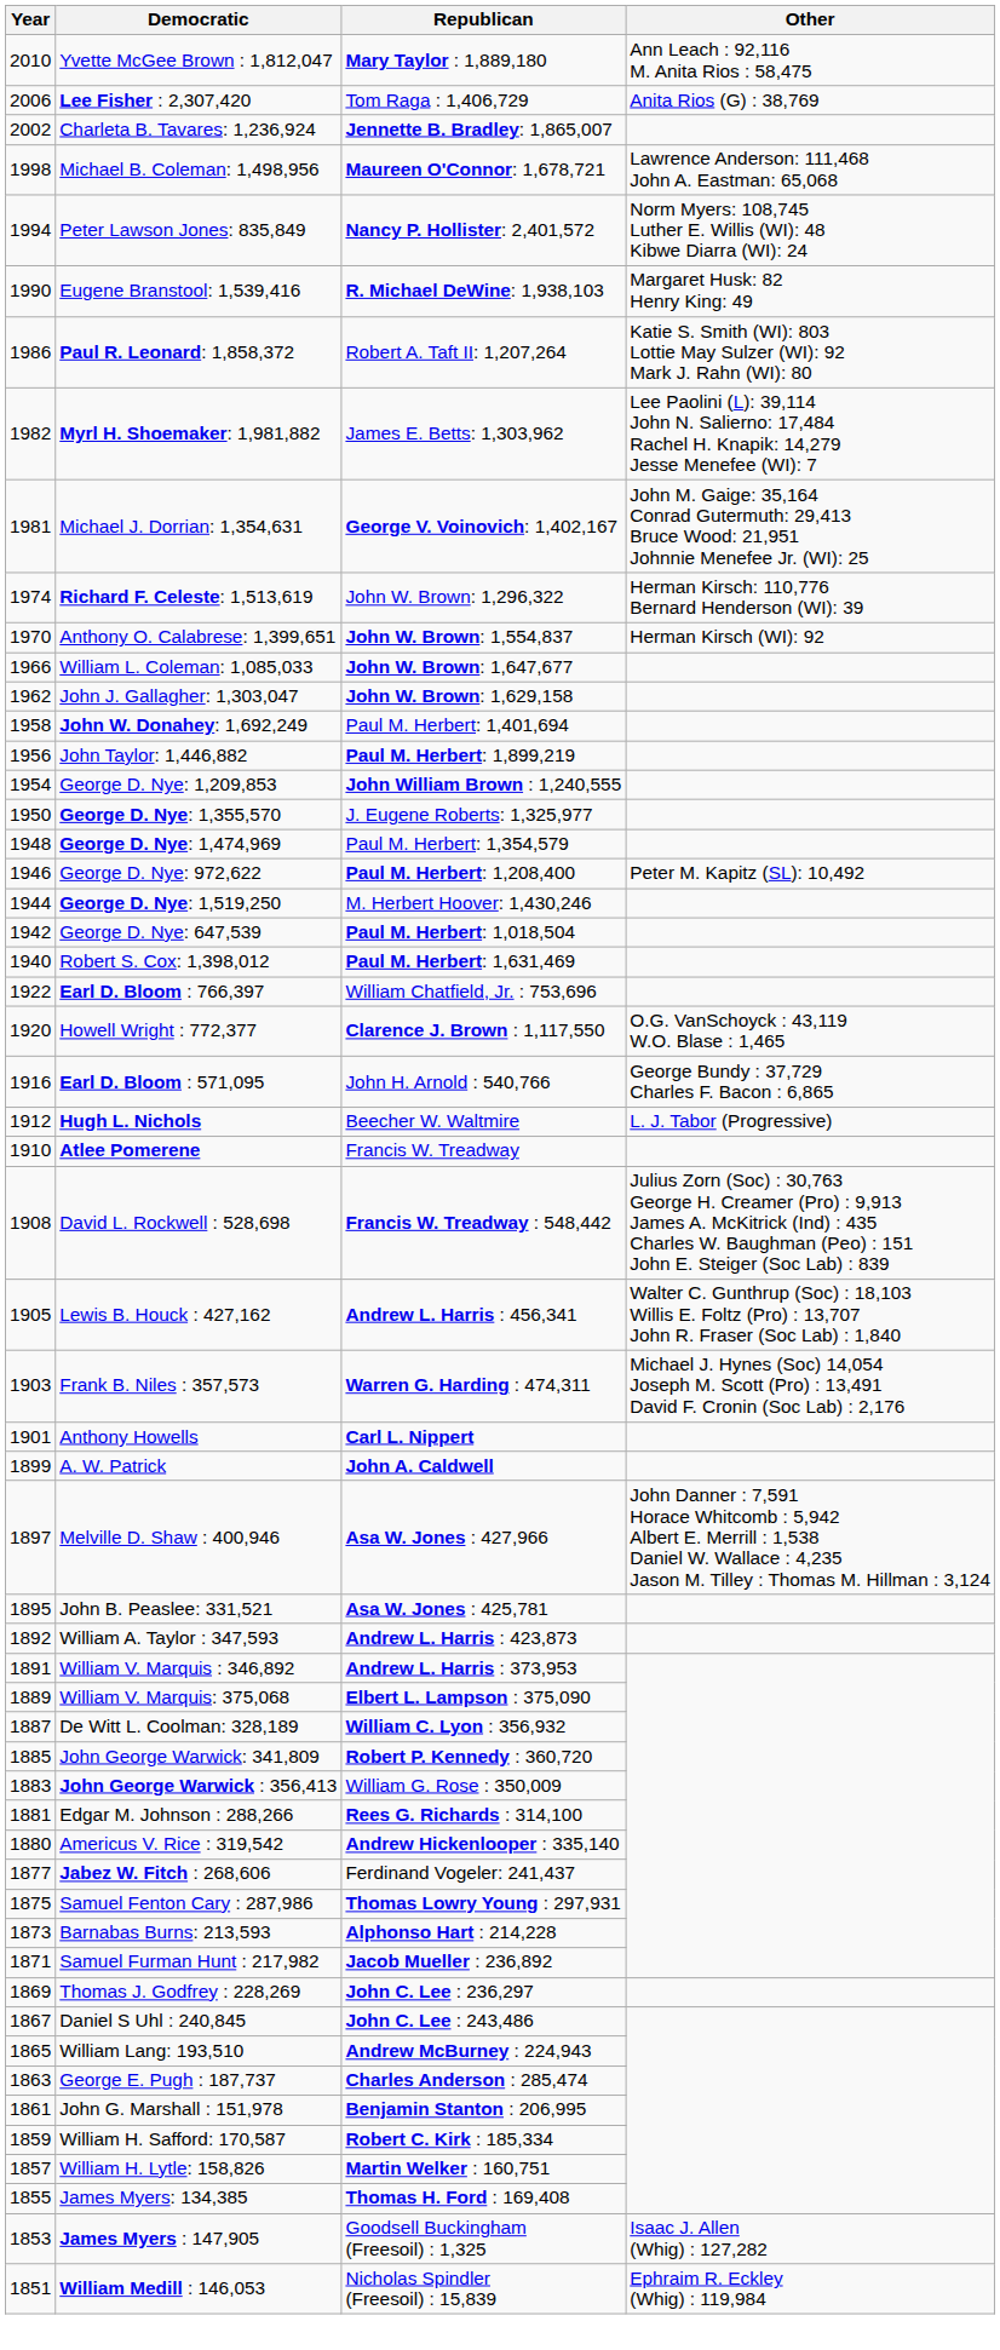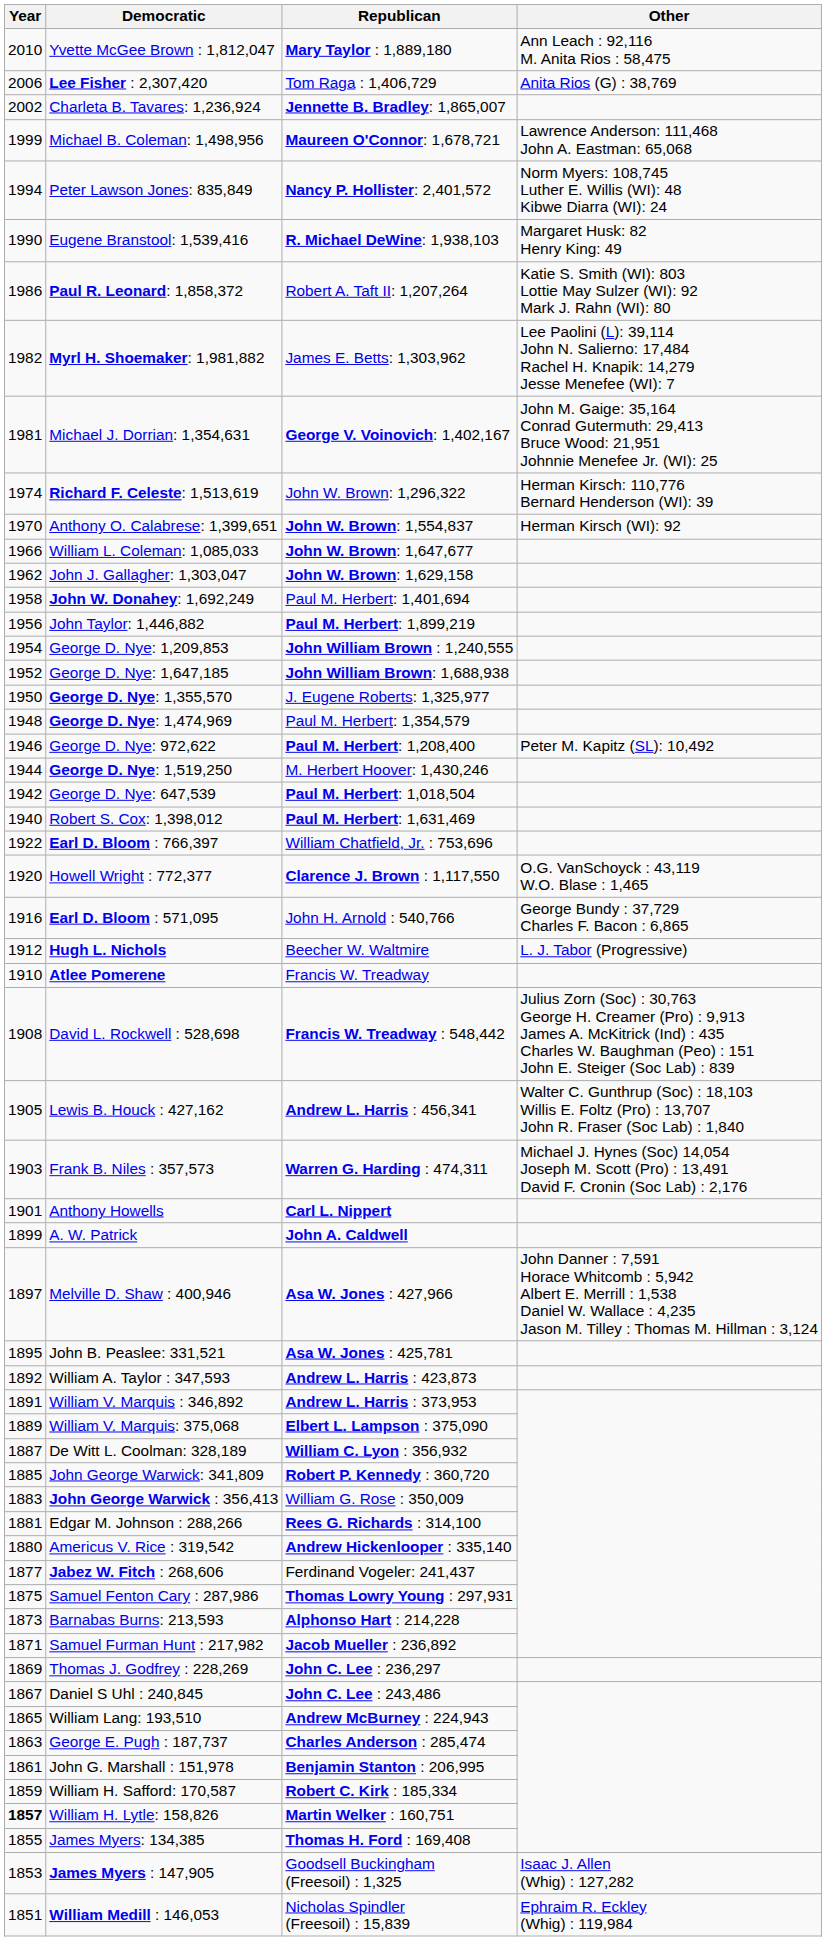Michael B. Coleman: 1,498,956 | Year: 1998 -> 1999
+ row: 1952 | George D. Nye: 1,647,185 | John William Brown: 1,688,938
William H. Lytle: 158,826 | Year: normal -> bold
